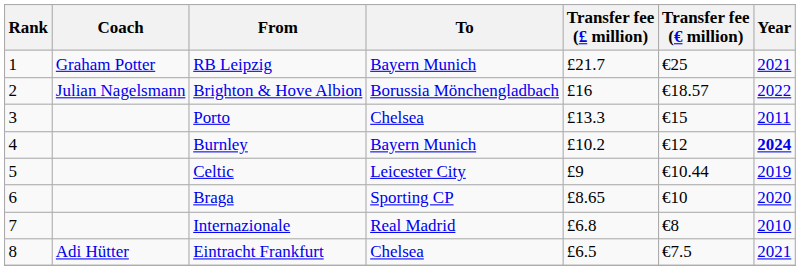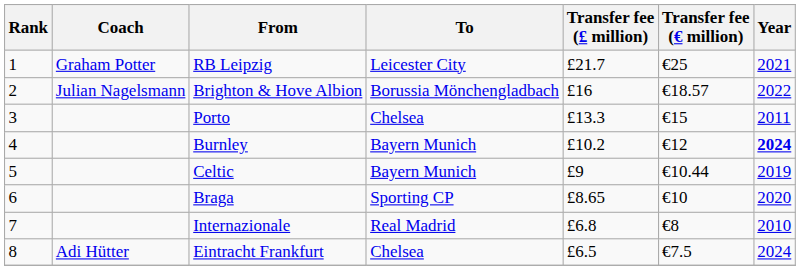RB Leipzig | To: Bayern Munich -> Leicester City
Celtic | To: Leicester City -> Bayern Munich
Eintracht Frankfurt | Year: 2021 -> 2024
